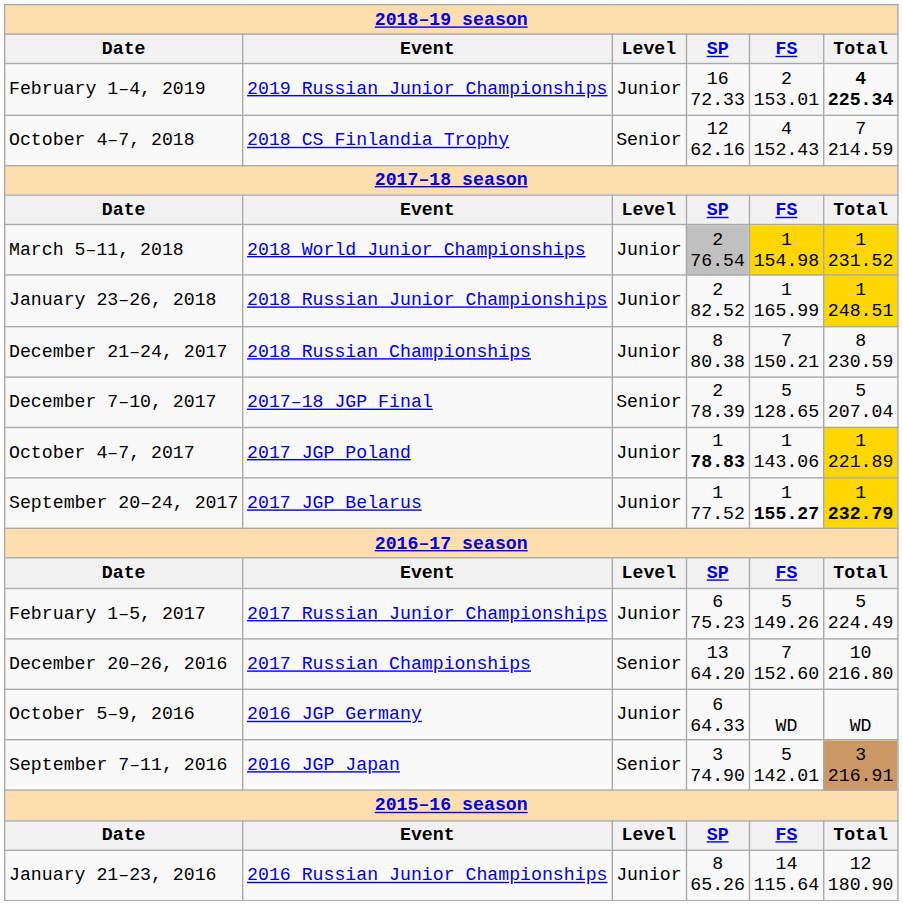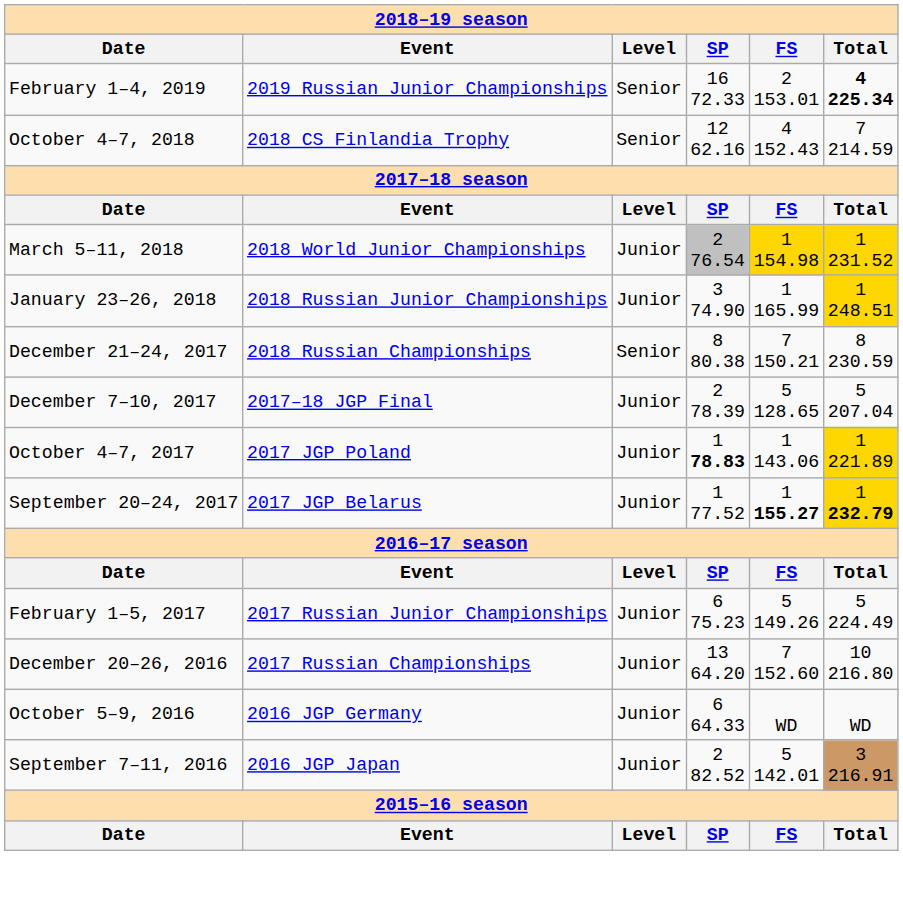February 1–4, 2019 | column 3: Junior -> Senior
January 23–26, 2018 | column 4: 2 82.52 -> 3 74.90
December 21–24, 2017 | column 3: Junior -> Senior
December 7–10, 2017 | column 3: Senior -> Junior
December 20–26, 2016 | column 3: Senior -> Junior
September 7–11, 2016 | column 3: Senior -> Junior
September 7–11, 2016 | column 4: 3 74.90 -> 2 82.52
- row: January 21–23, 2016 | 2016 Russian Junior Championships | Junior | 8 65.26 | 14 115.64 | 12 180.90
